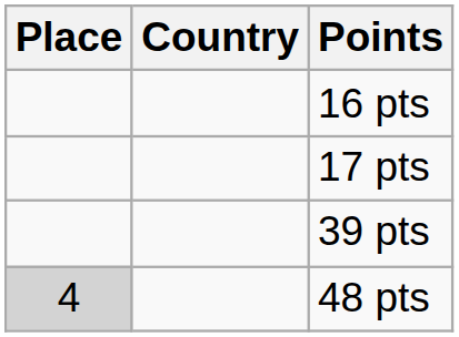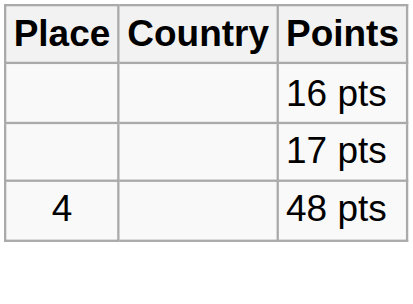- row: 39 pts
48 pts | Place: lightgrey background -> no background
